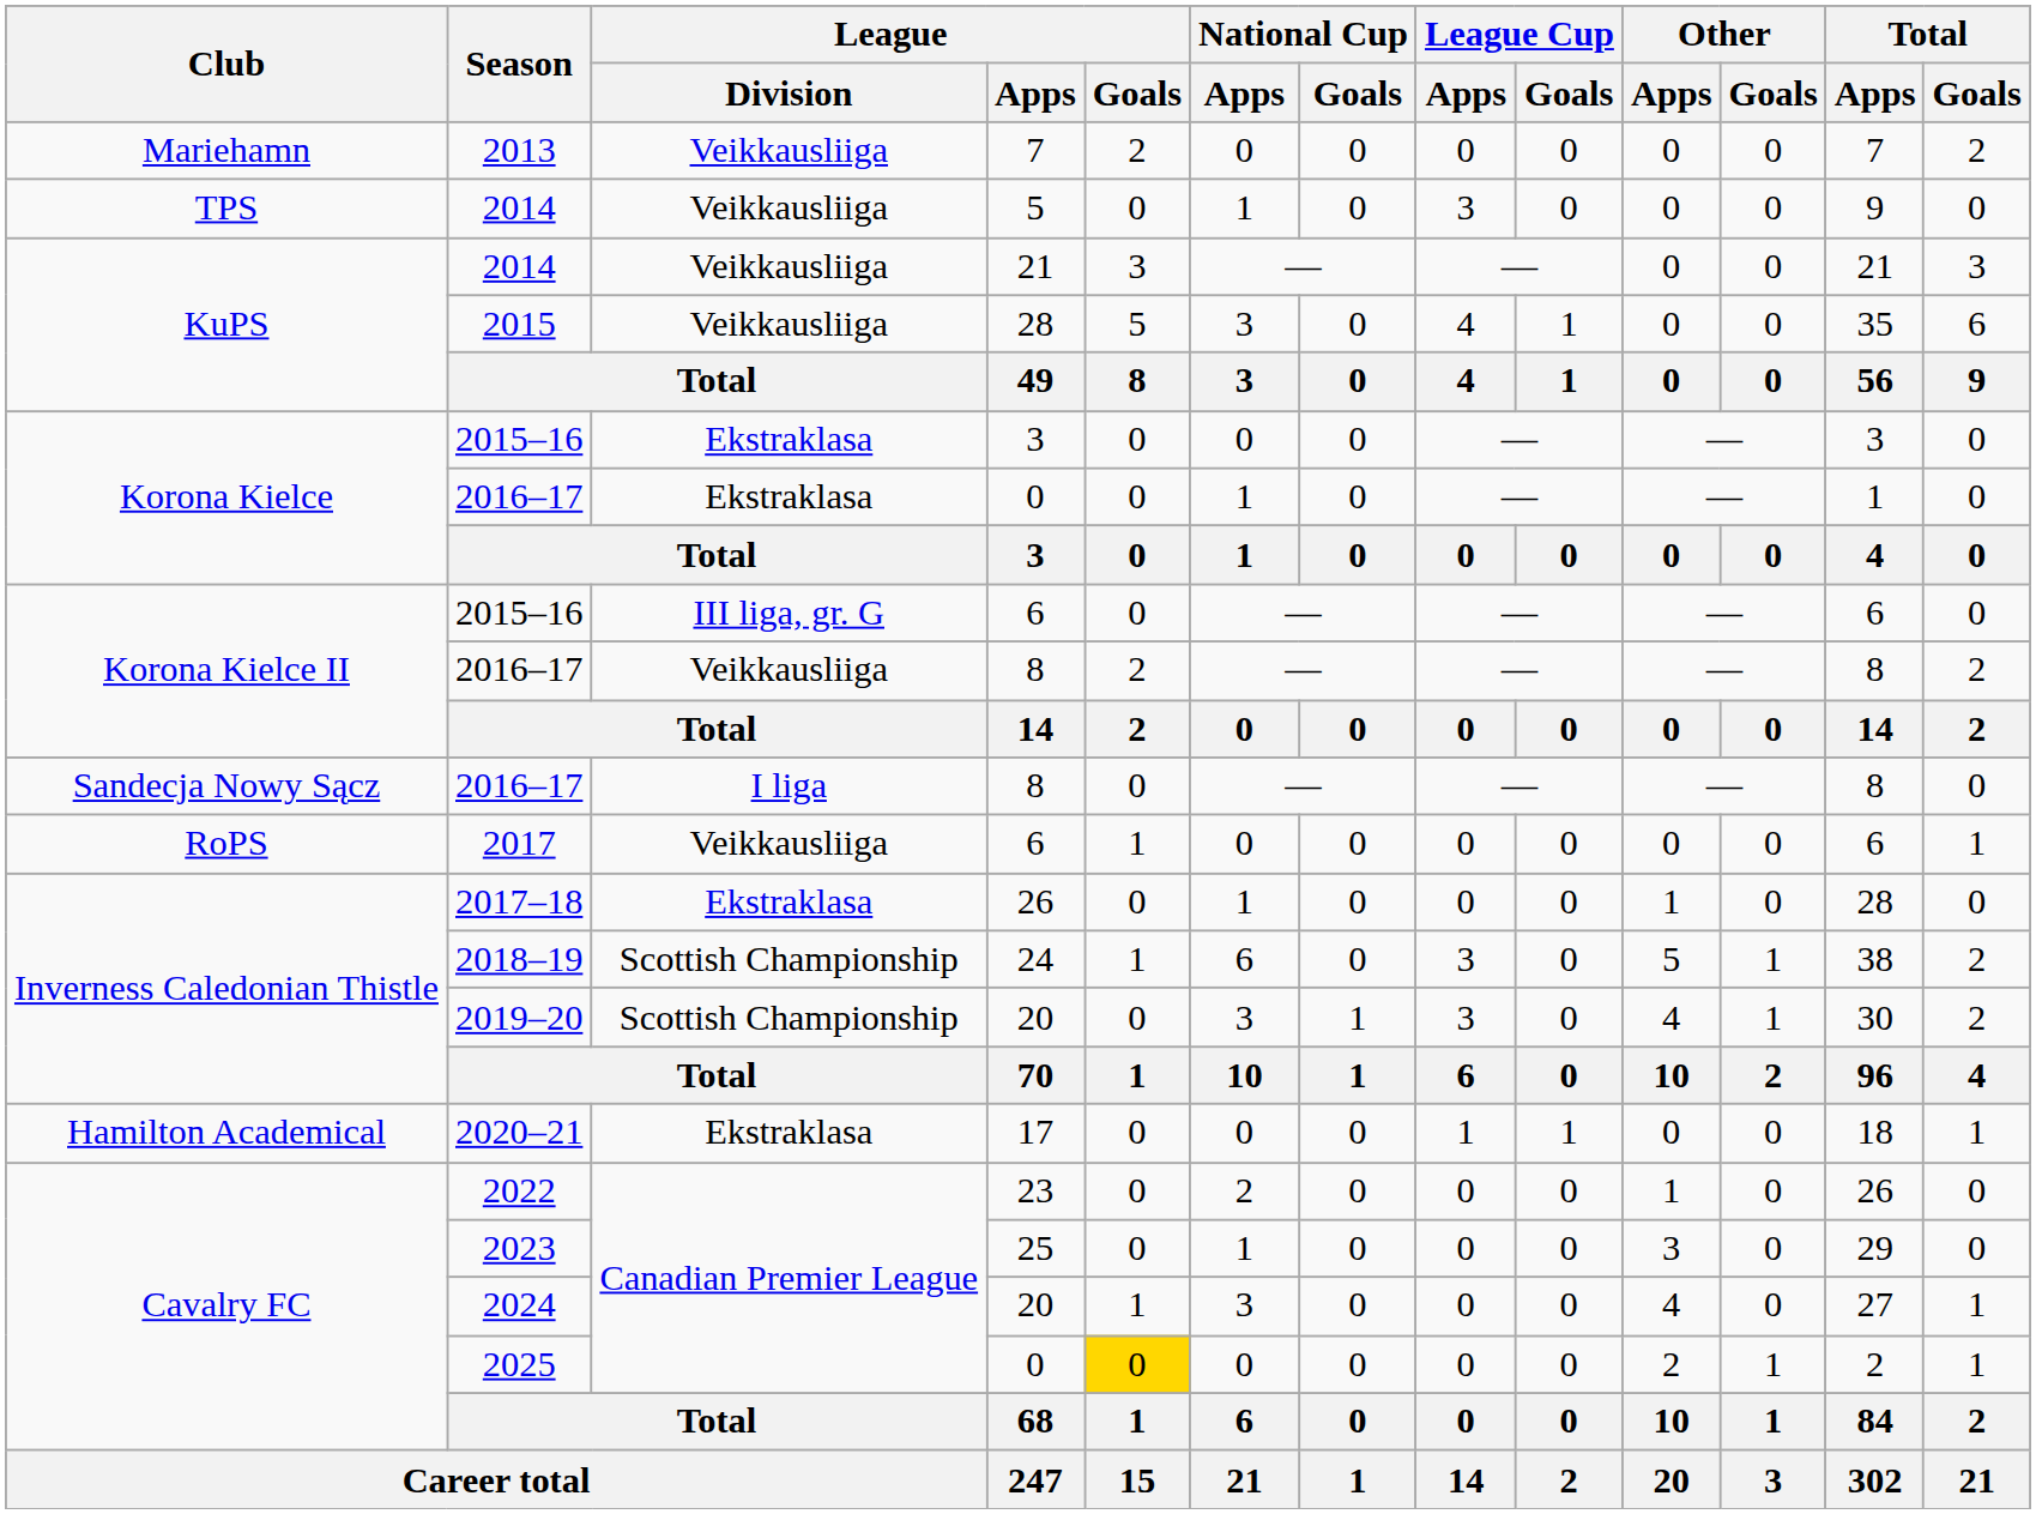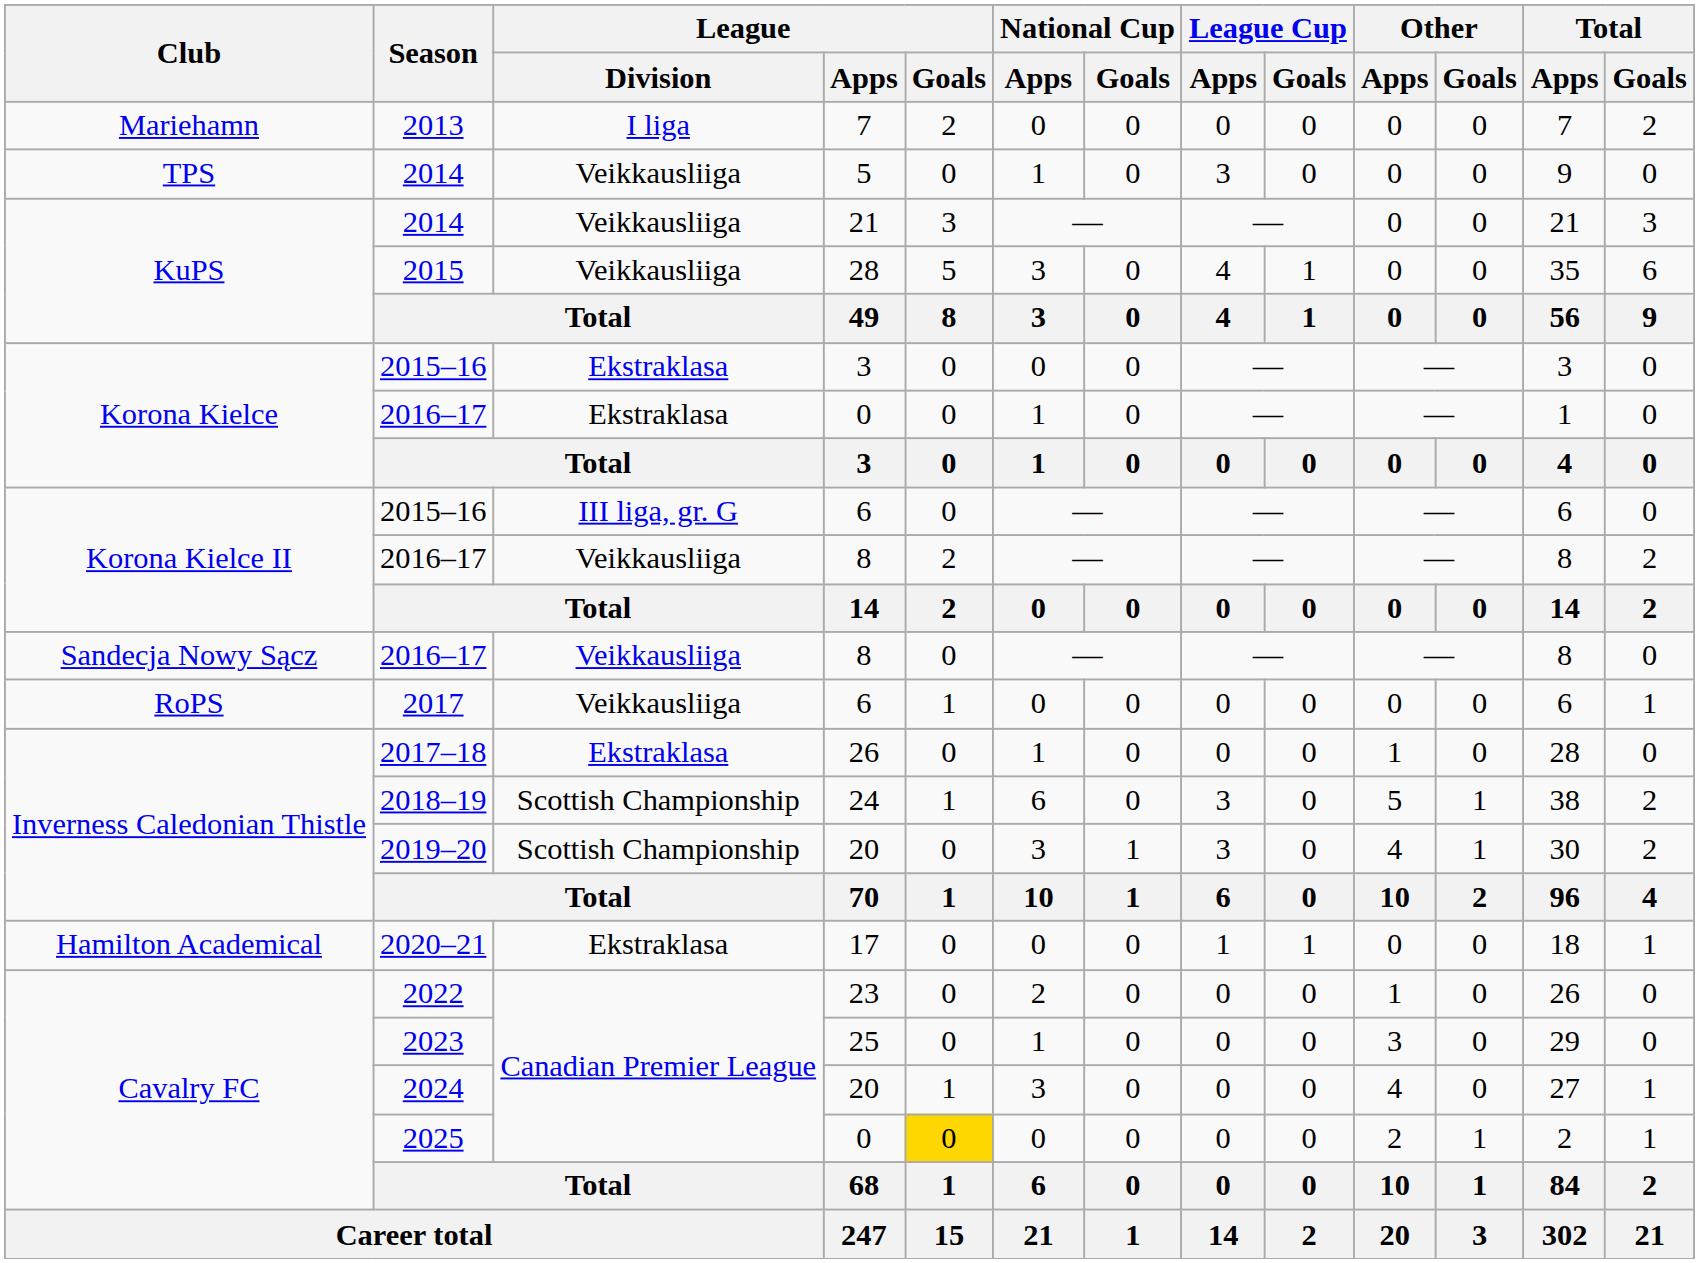2013 | League / Division: Veikkausliiga -> I liga
Sandecja Nowy Sącz / 2016–17 | League / Division: I liga -> Veikkausliiga
